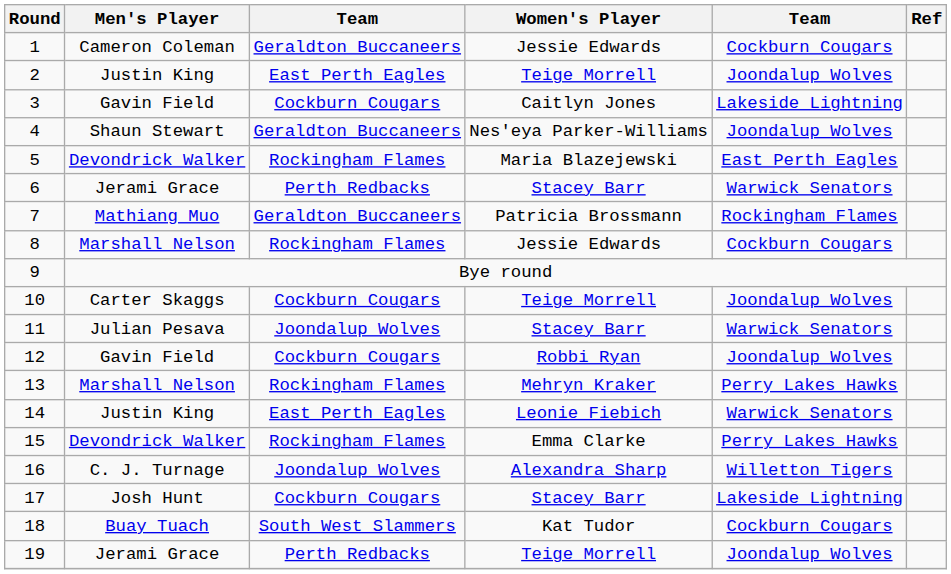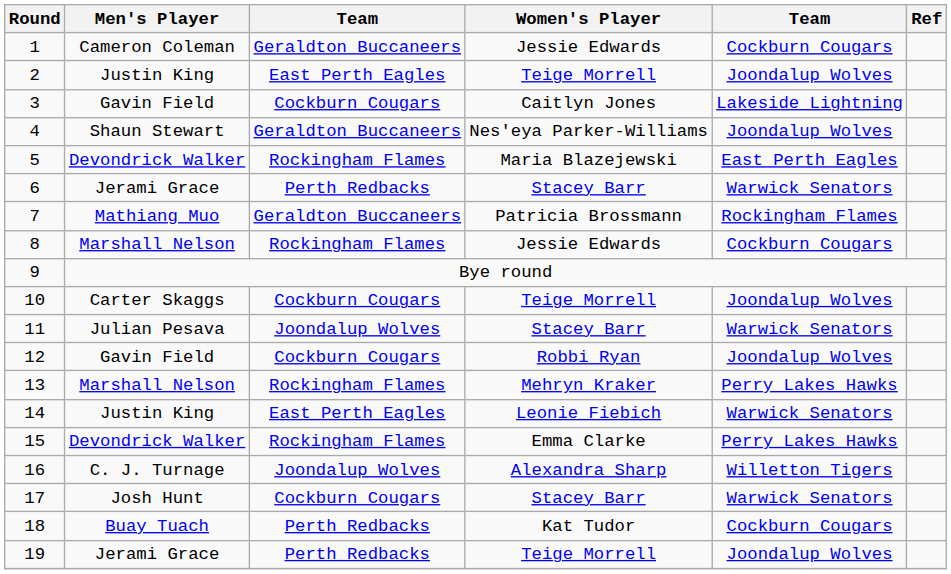17 | column 5: Lakeside Lightning -> Warwick Senators
18 | column 3: South West Slammers -> Perth Redbacks
